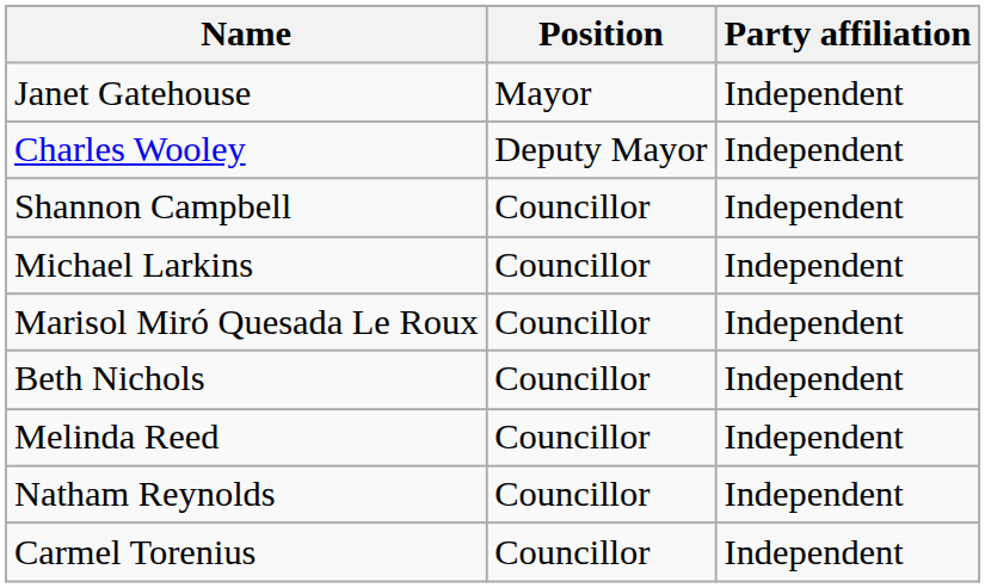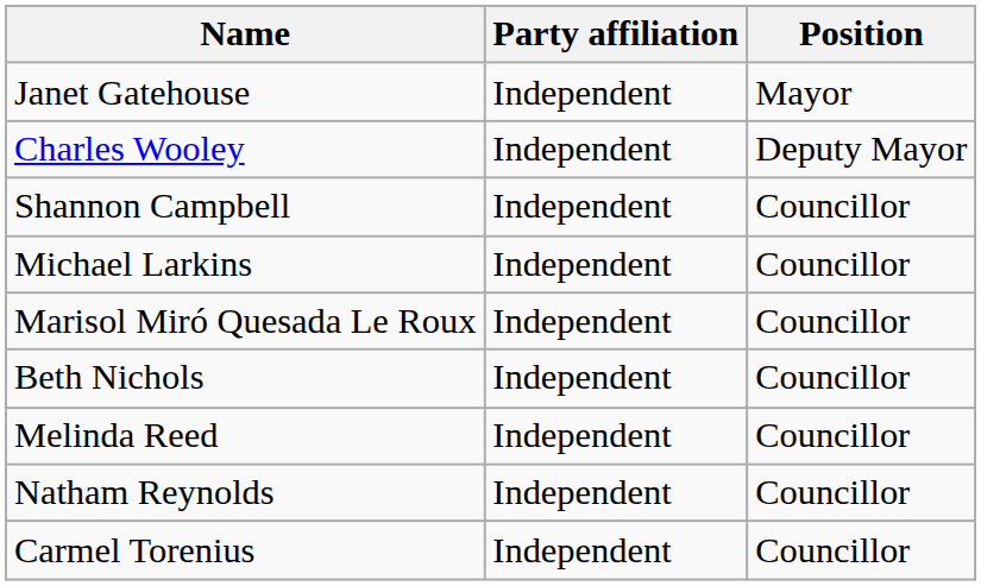columns swapped: Position <-> Party affiliation
